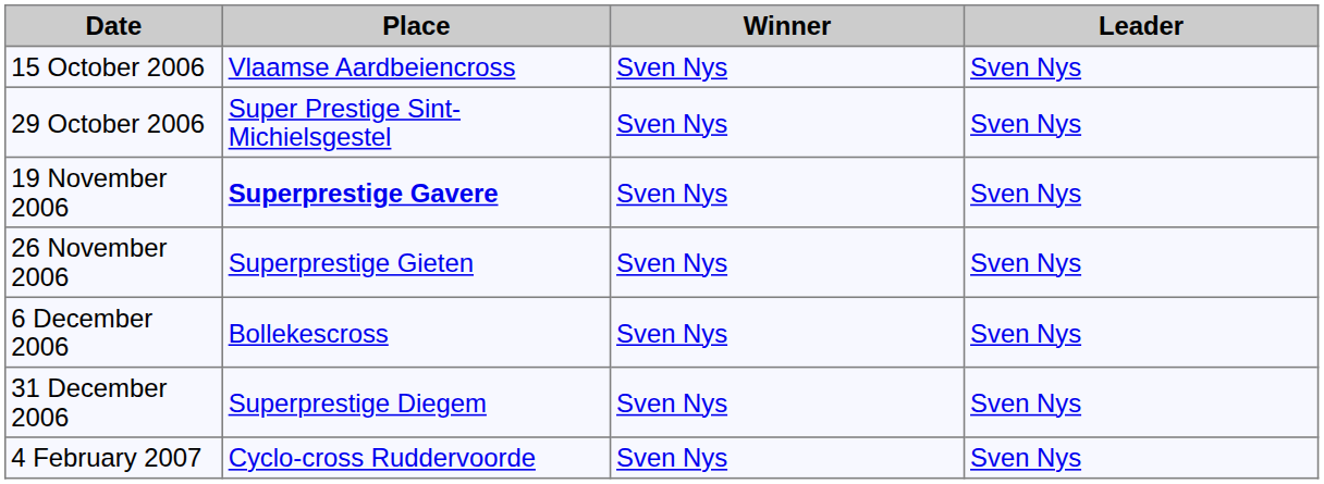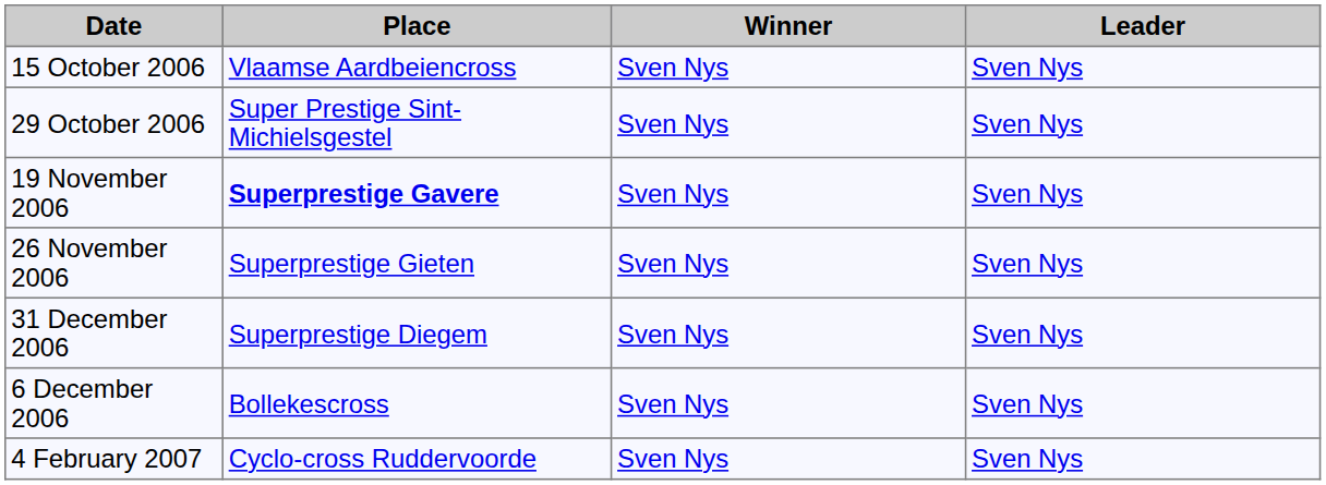rows swapped: 6 December 2006 <-> 31 December 2006
